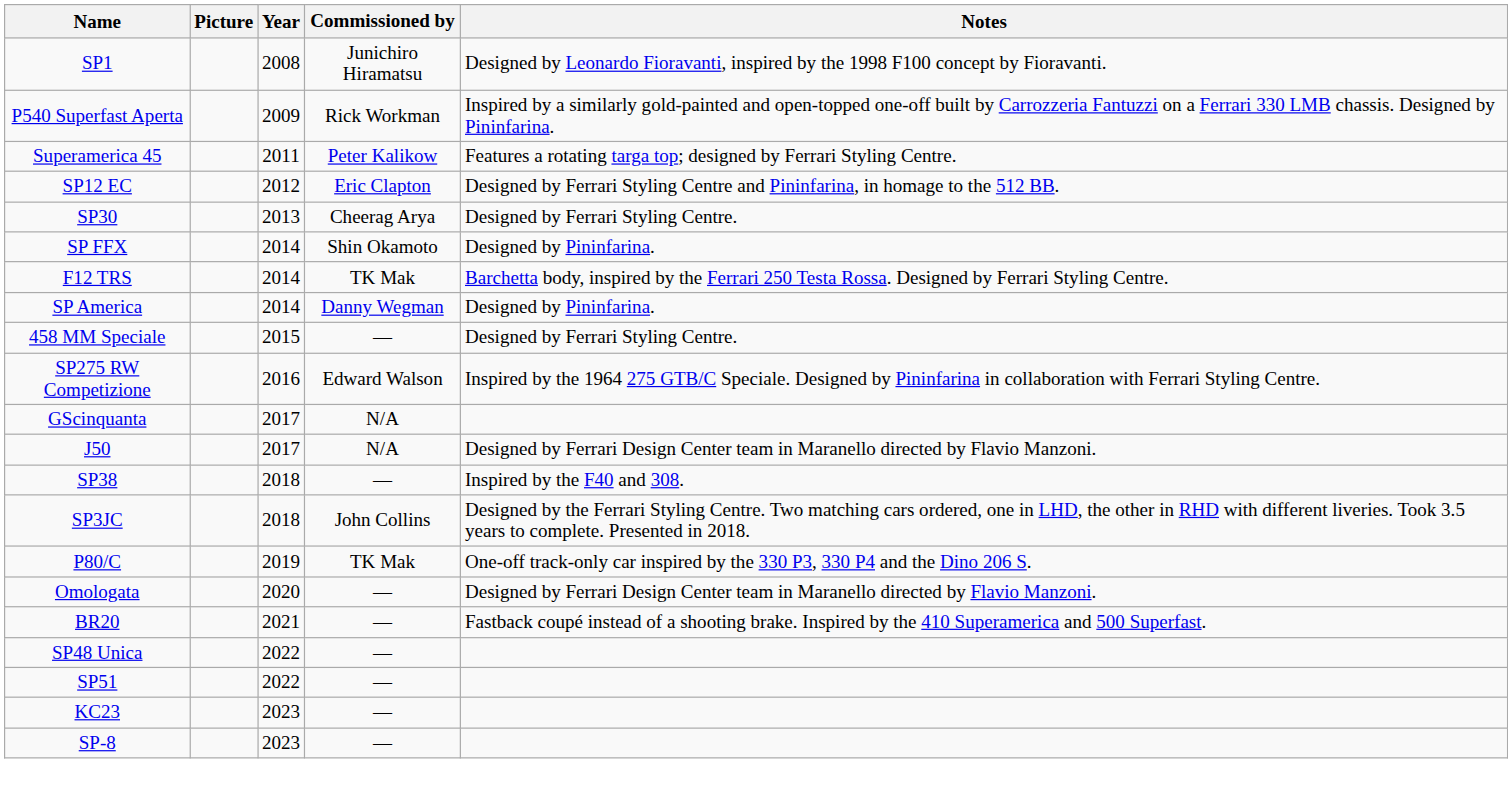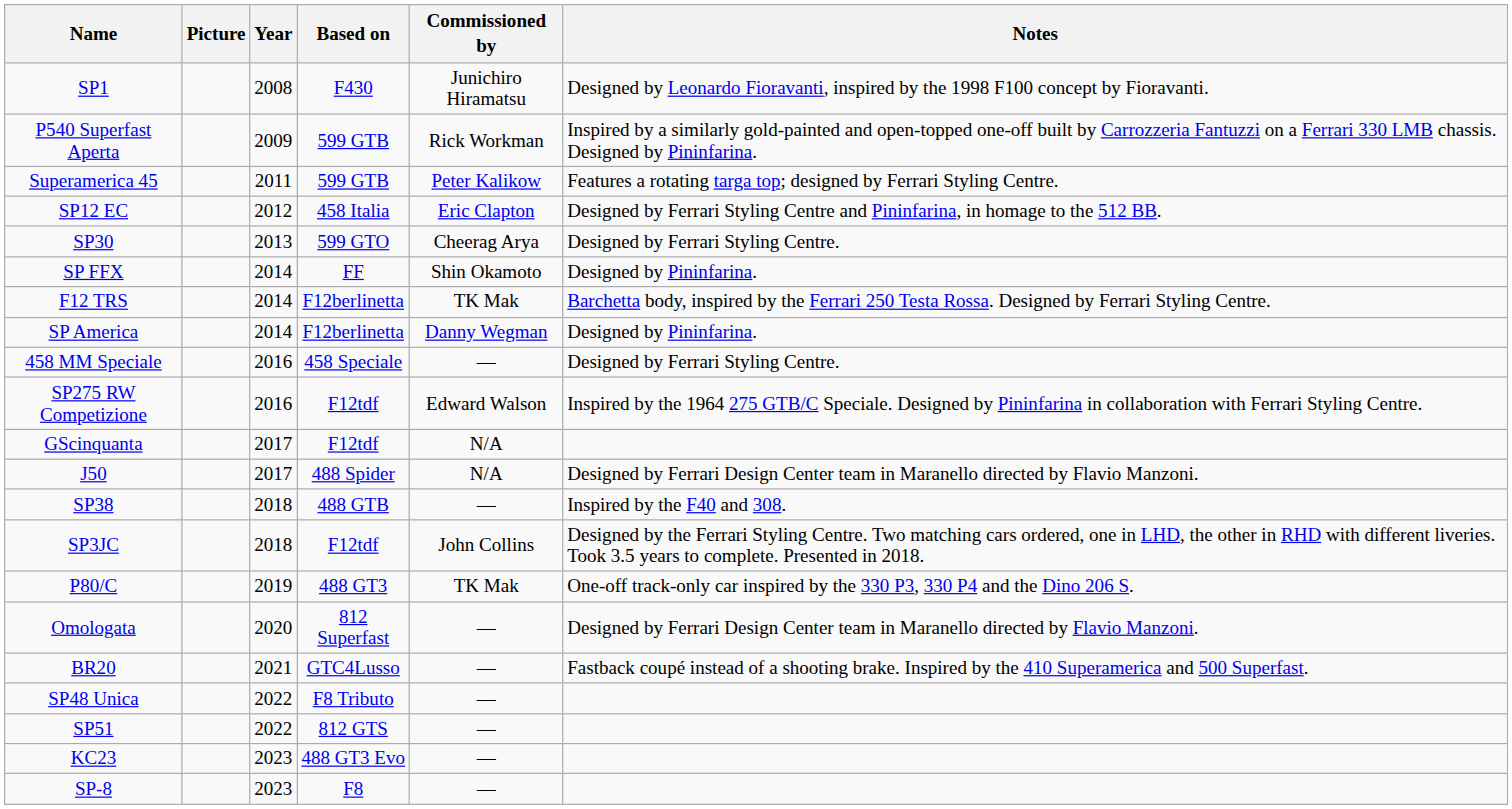+ column: Based on | F430 | 599 GTB | 599 GTB | 458 Italia | 599 GTO | FF | F12berlinetta | F12berlinetta | 458 Speciale | F12tdf | F12tdf | 488 Spider | 488 GTB | F12tdf | 488 GT3 | 812 Superfast | GTC4Lusso | F8 Tributo | 812 GTS | 488 GT3 Evo | F8
458 MM Speciale | Year: 2015 -> 2016
